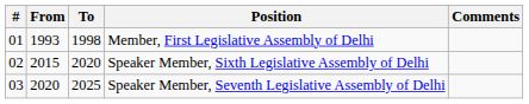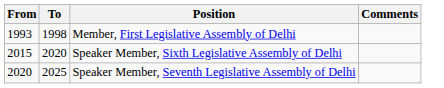- column: # | 01 | 02 | 03
